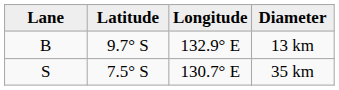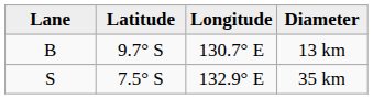13 km | Longitude: 132.9° E -> 130.7° E
35 km | Longitude: 130.7° E -> 132.9° E
